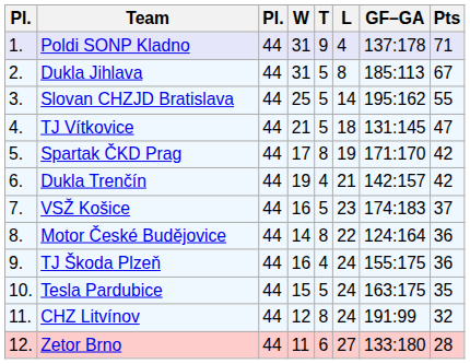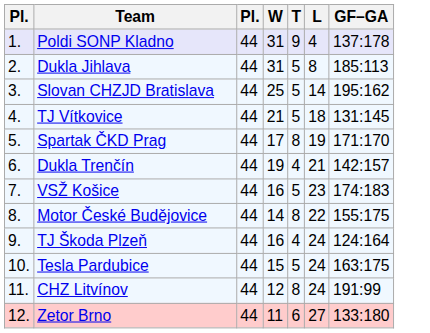- column: Pts | 71 | 67 | 55 | 47 | 42 | 42 | 37 | 36 | 36 | 35 | 32 | 28
Motor České Budějovice | GF–GA: 124:164 -> 155:175
TJ Škoda Plzeň | GF–GA: 155:175 -> 124:164
